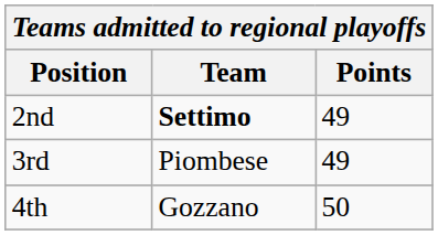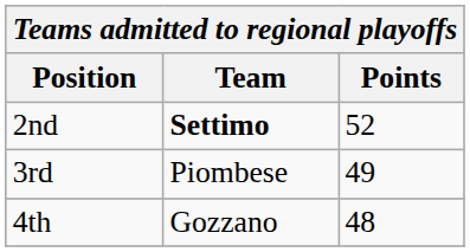2nd | Points: 49 -> 52
4th | Points: 50 -> 48
